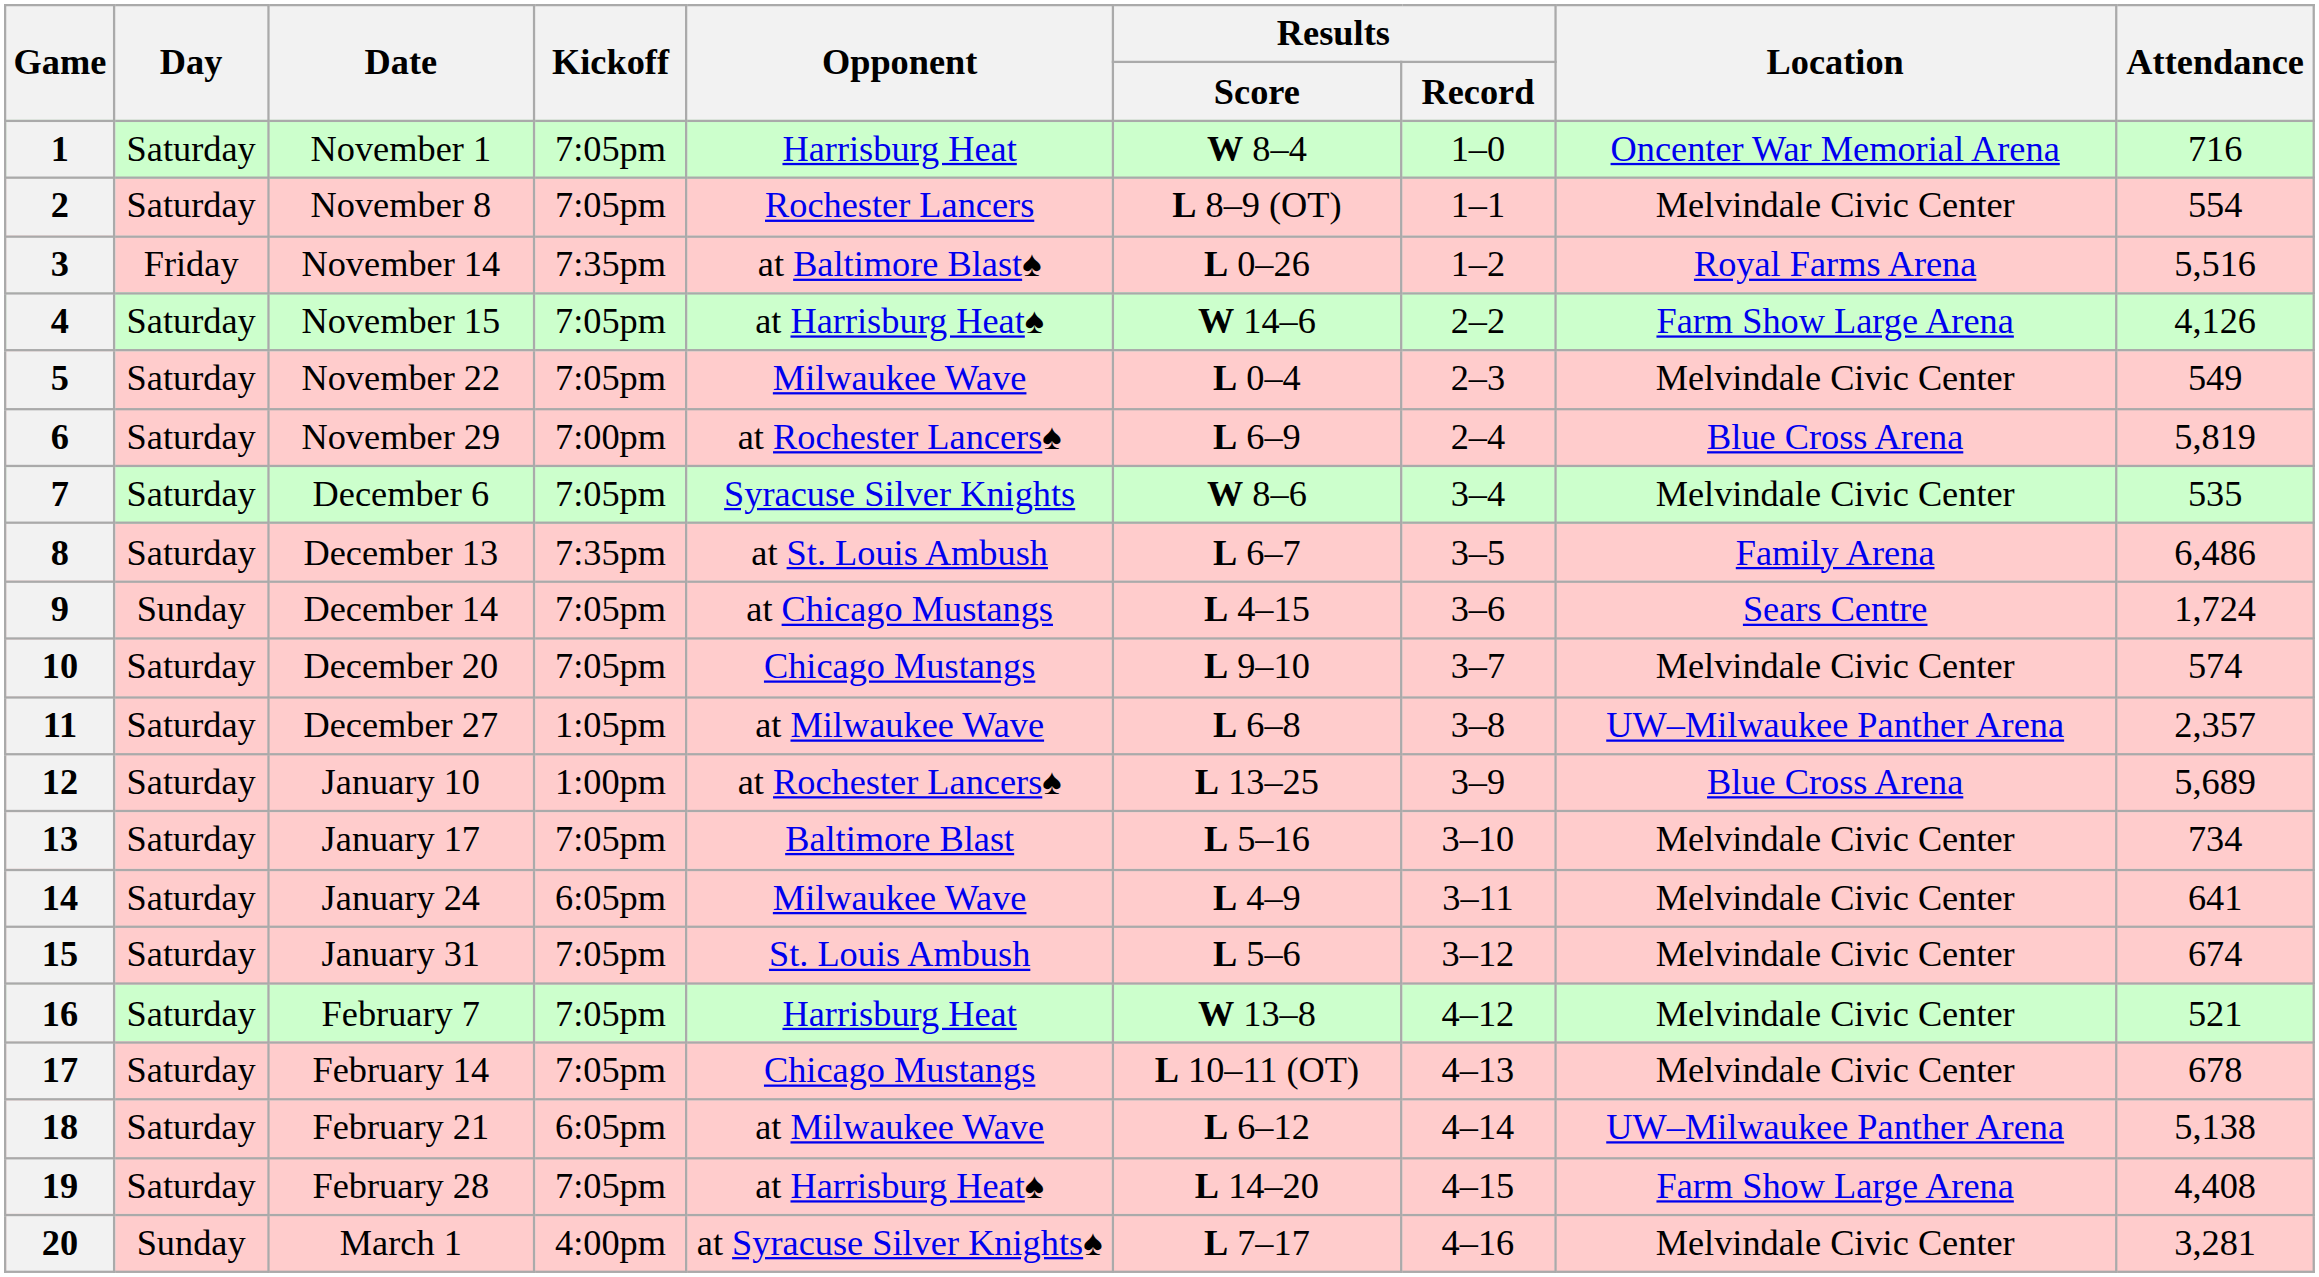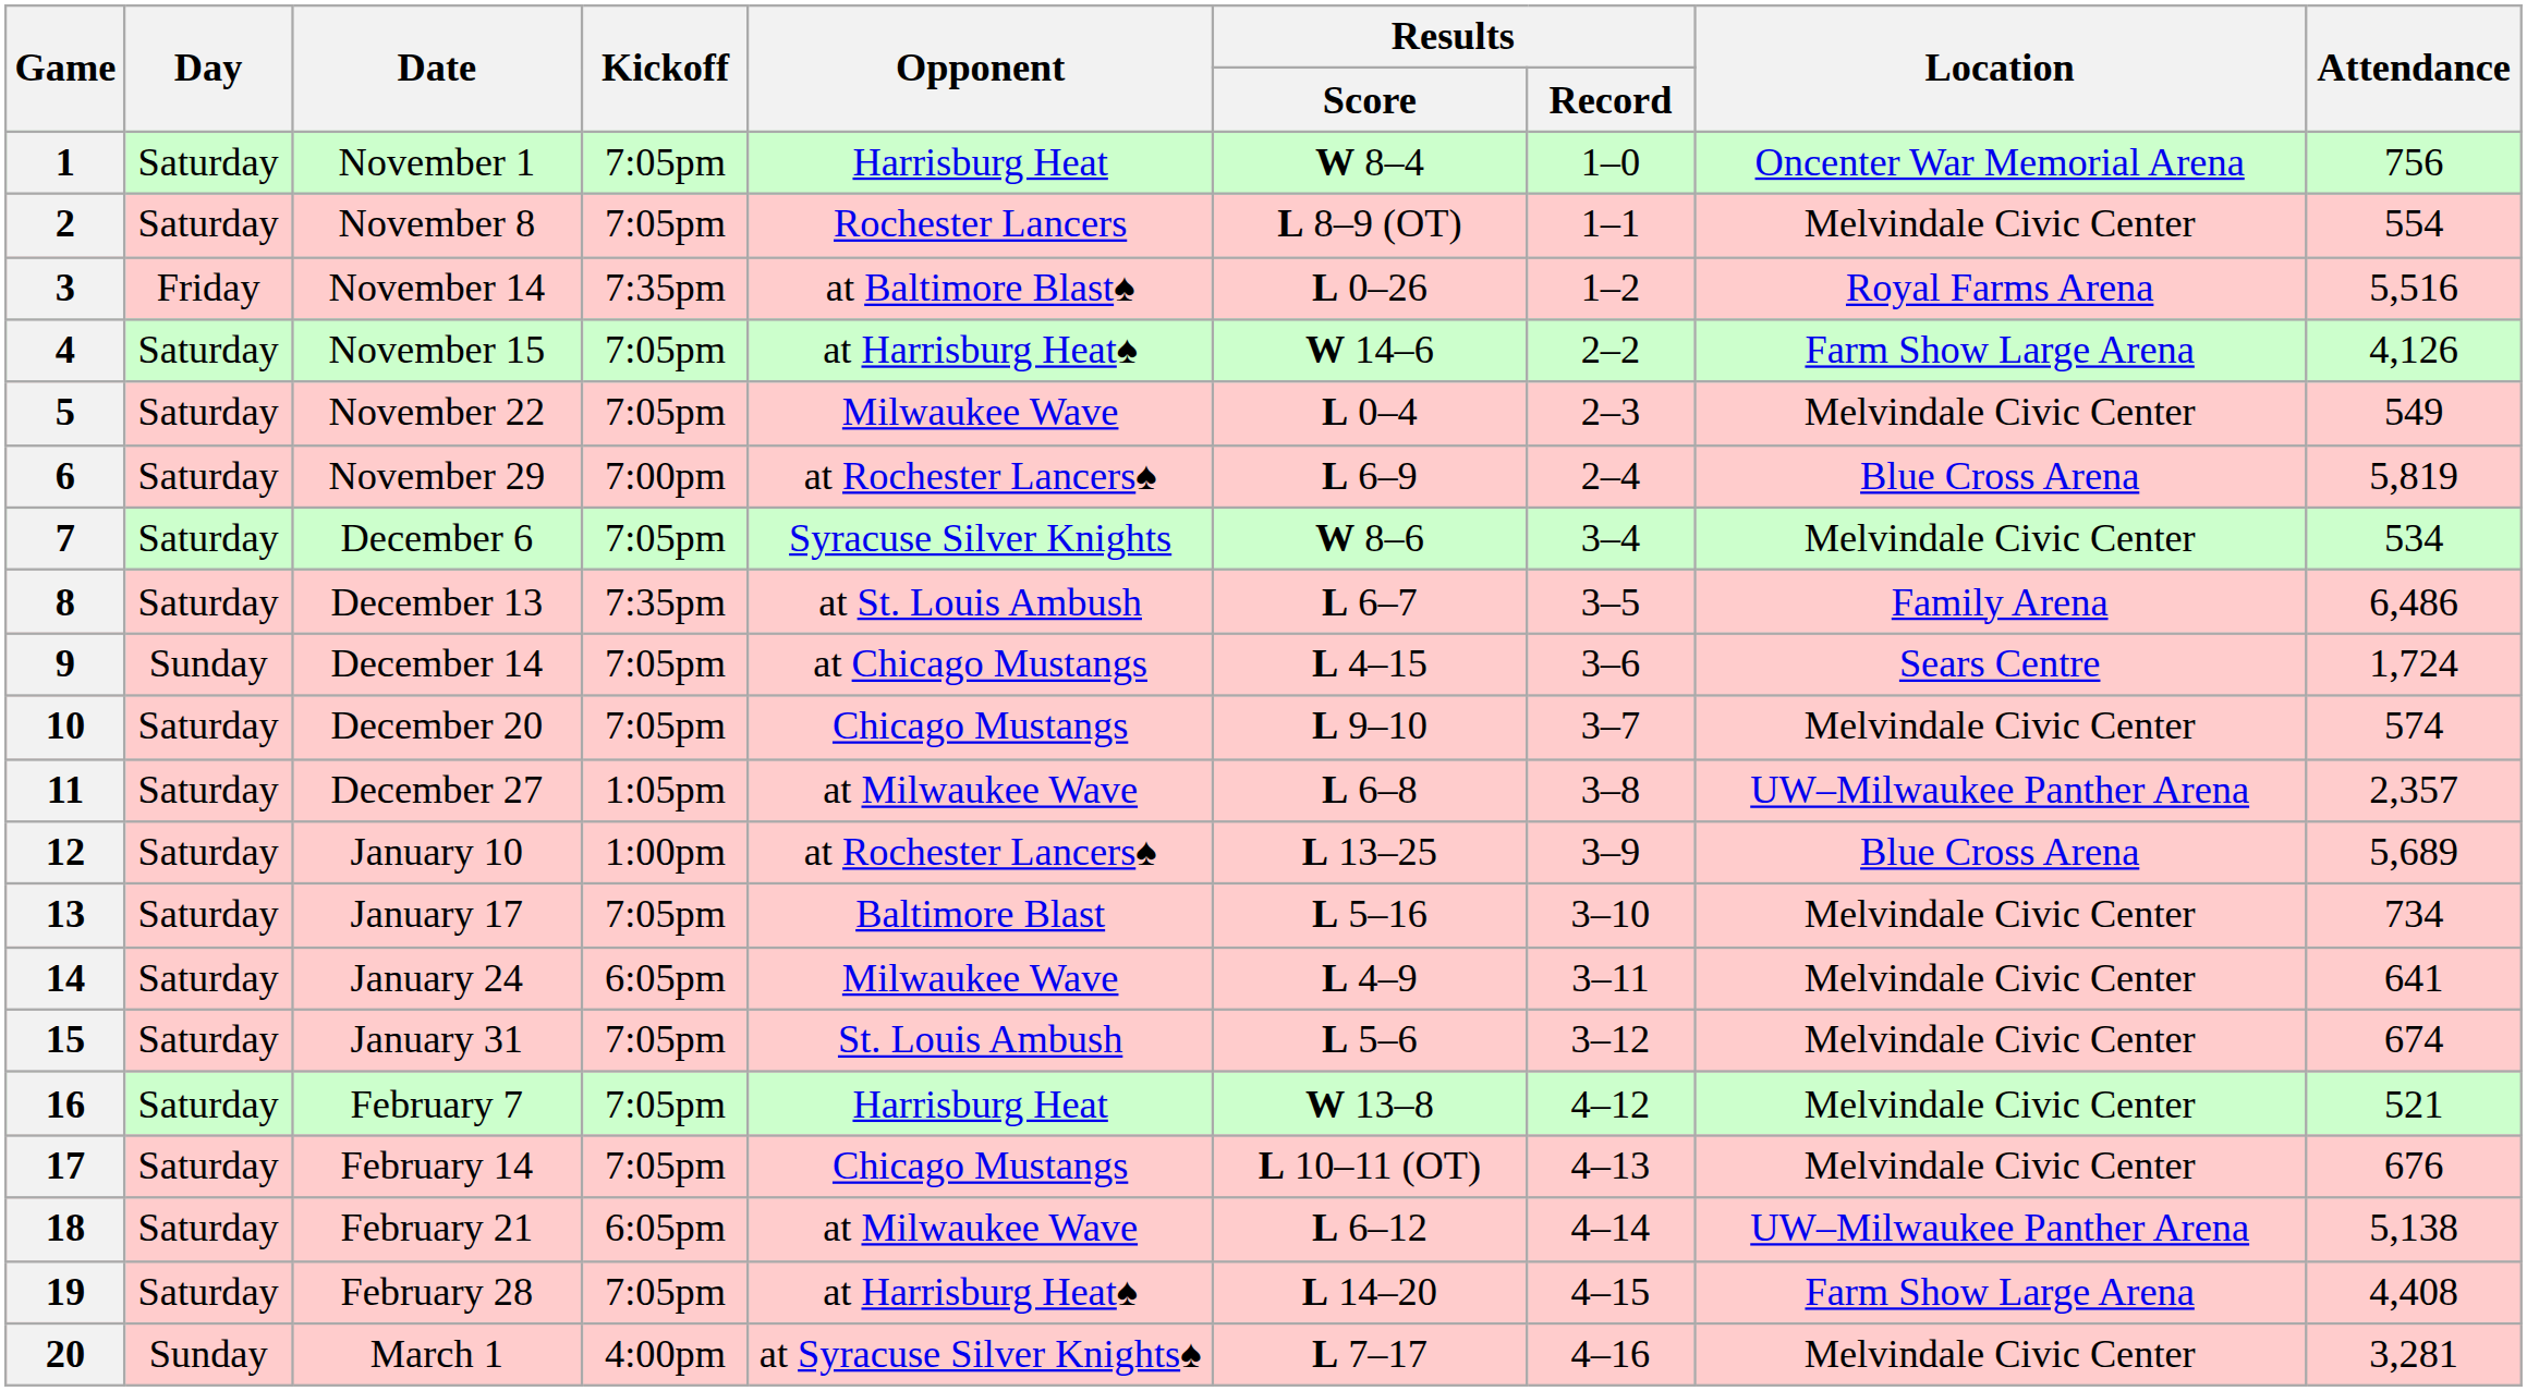1 | Attendance: 716 -> 756
7 | Attendance: 535 -> 534
17 | Attendance: 678 -> 676
